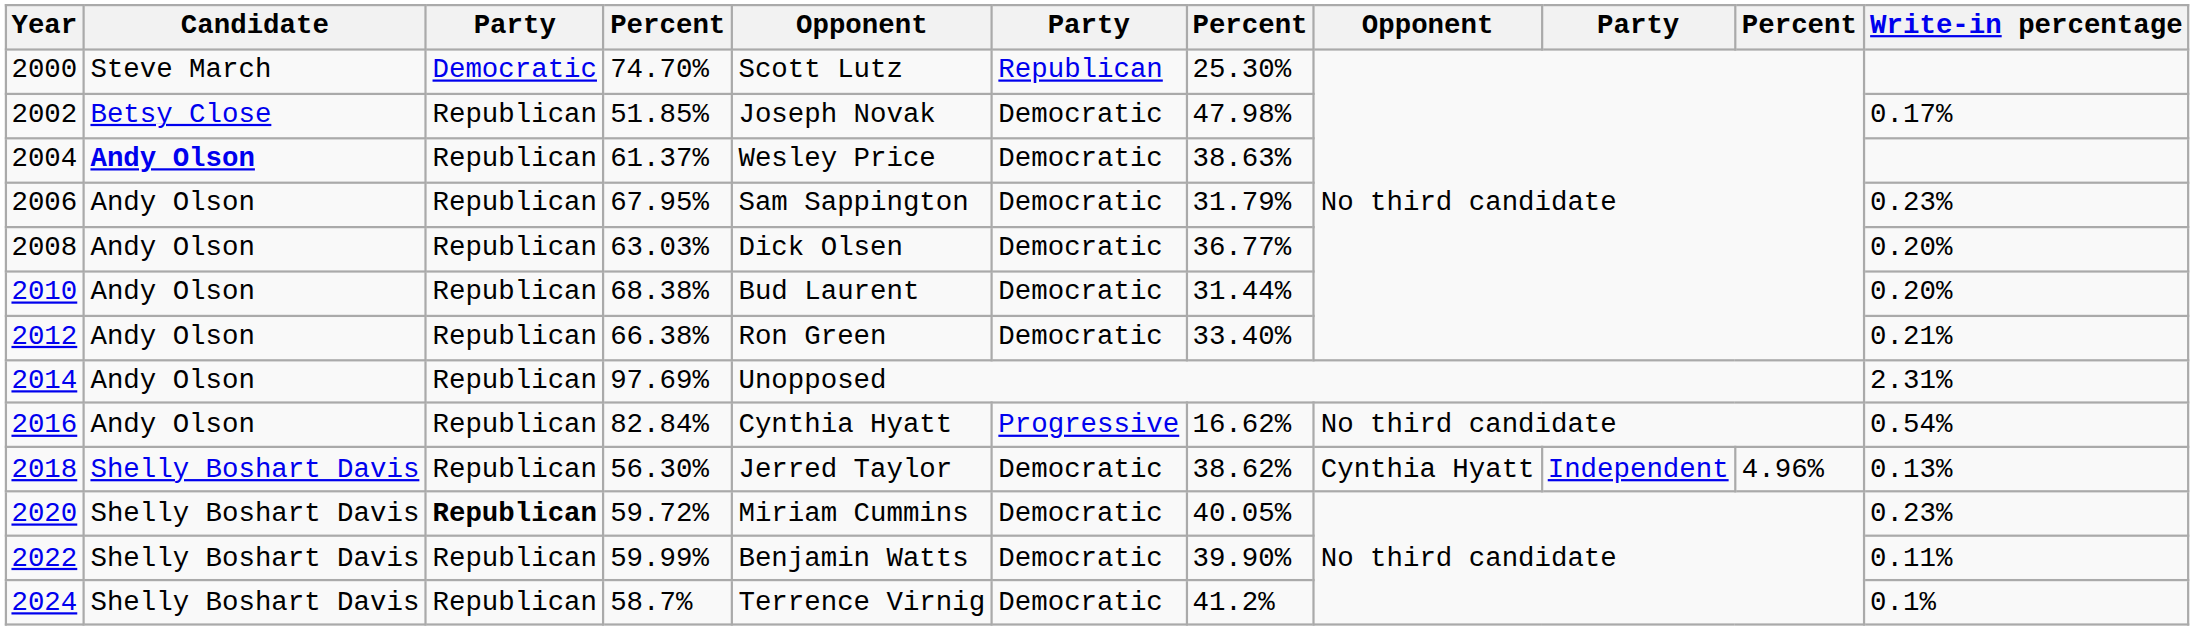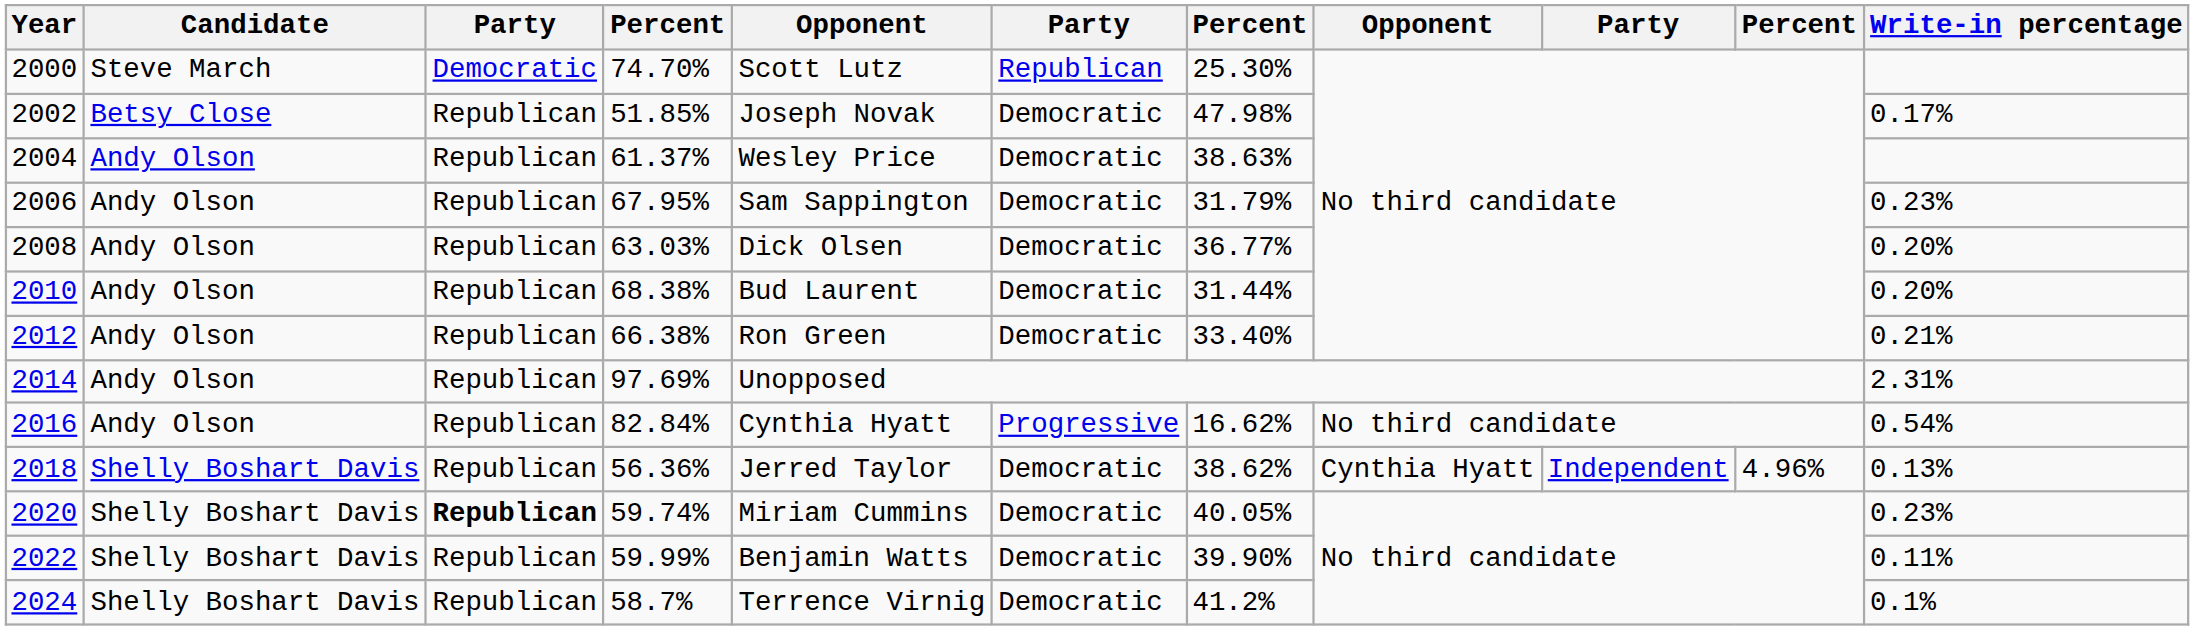2004 | Candidate: bold -> normal
2018 | column 4: 56.30% -> 56.36%
2020 | column 4: 59.72% -> 59.74%
